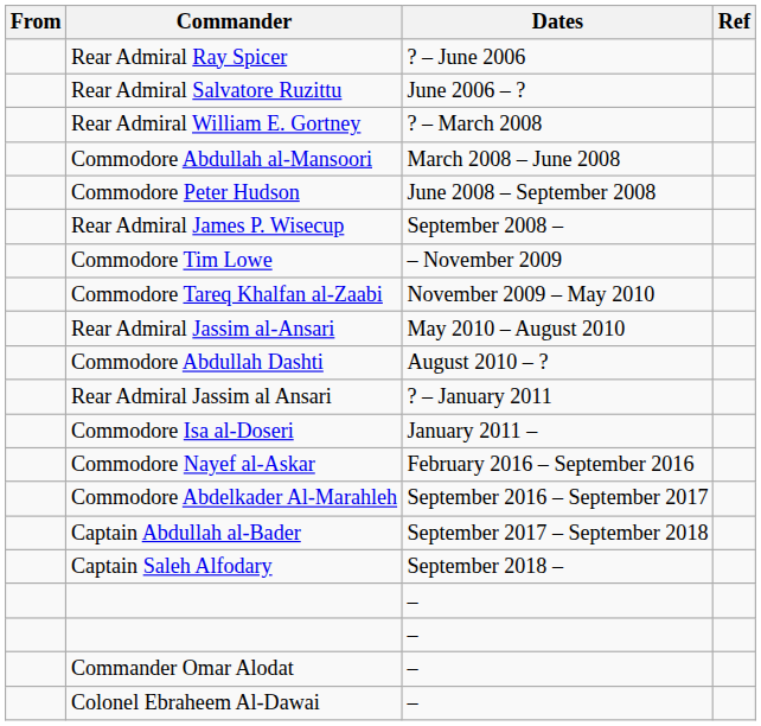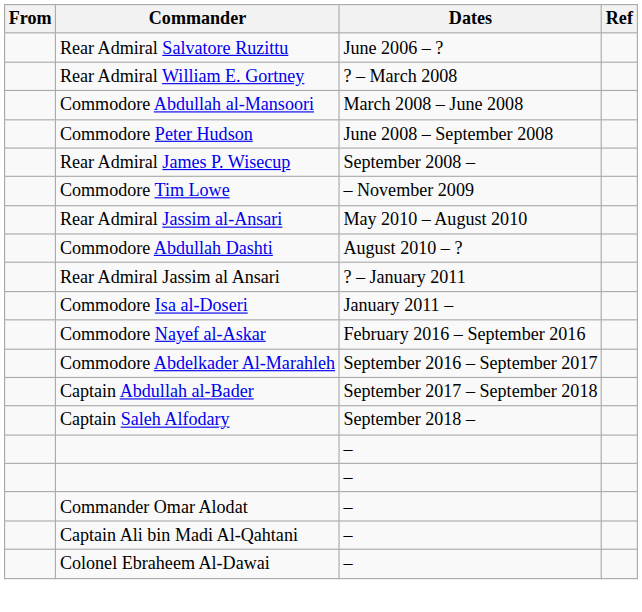- row: Rear Admiral Ray Spicer | ? – June 2006
- row: Commodore Tareq Khalfan al-Zaabi | November 2009 – May 2010
+ row: Captain Ali bin Madi Al-Qahtani | –
